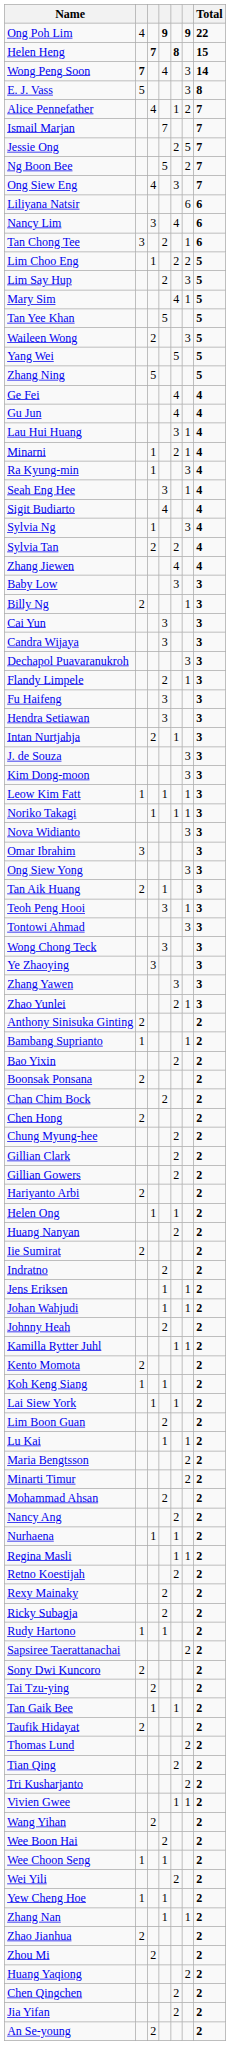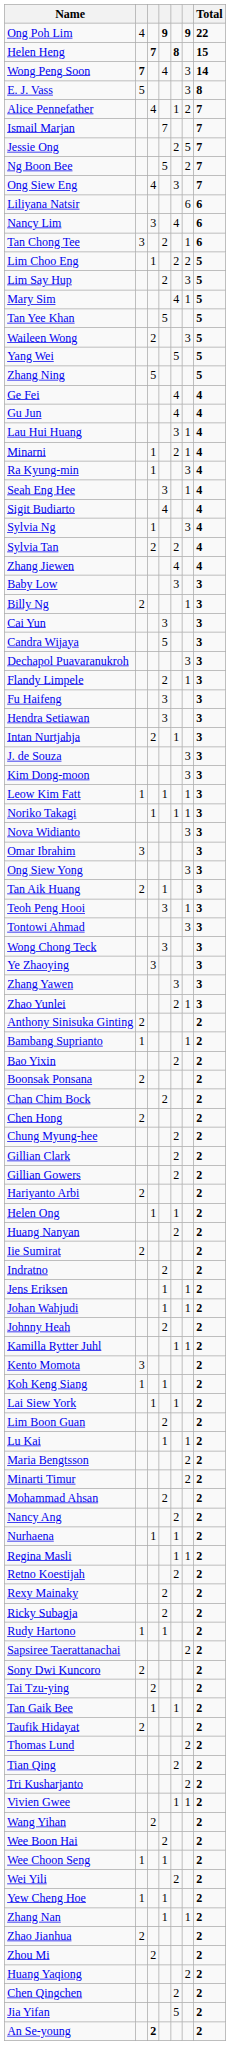Candra Wijaya | column 4: 3 -> 5
Kento Momota | column 2: 2 -> 3
Jia Yifan | column 5: 2 -> 5
An Se-young | column 3: normal -> bold
